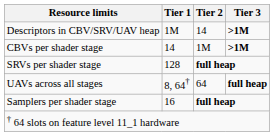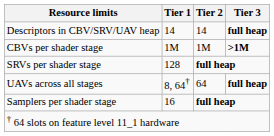Descriptors in CBV/SRV/UAV heap | Tier 1: 1M -> 14
Descriptors in CBV/SRV/UAV heap | Tier 3: >1M -> full heap
CBVs per shader stage | Tier 1: 14 -> 1M
